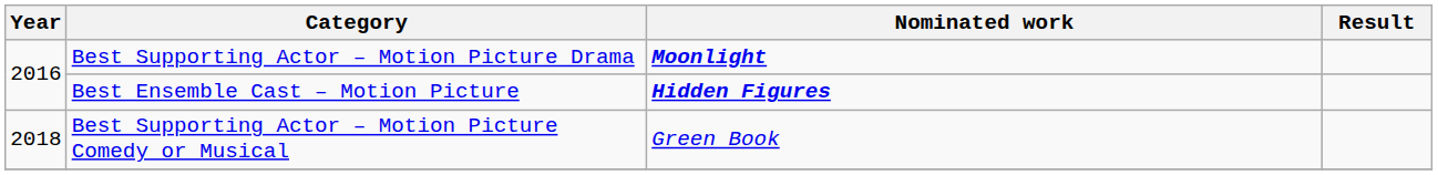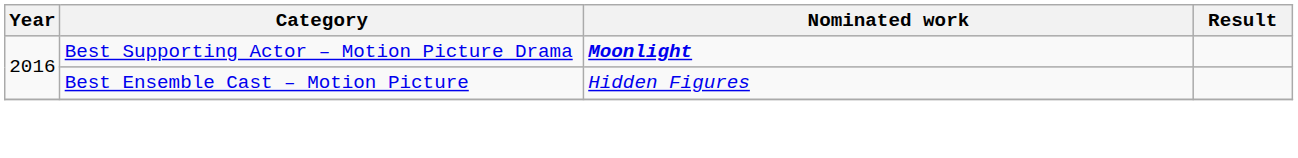Best Ensemble Cast – Motion Picture | Nominated work: bold -> normal
- row: 2018 | Best Supporting Actor – Motion Picture Comedy or Musical | Green Book
